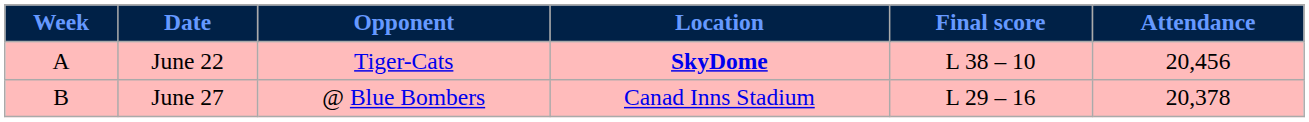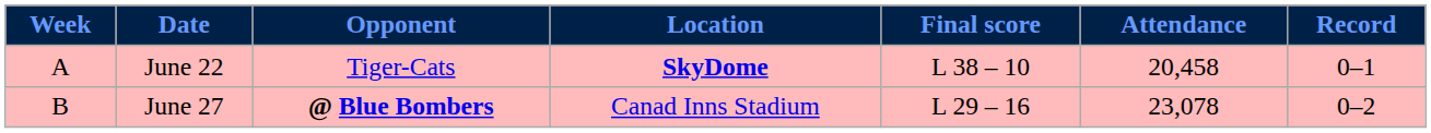+ column: Record | 0–1 | 0–2
June 22 | Attendance: 20,456 -> 20,458
June 27 | Opponent: normal -> bold
June 27 | Attendance: 20,378 -> 23,078
